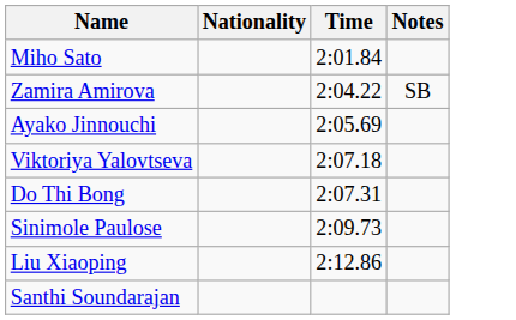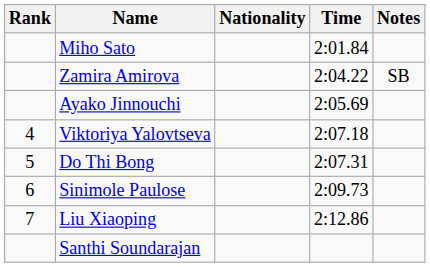+ column: Rank | 4 | 5 | 6 | 7
